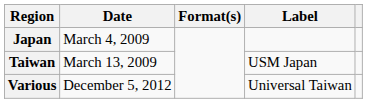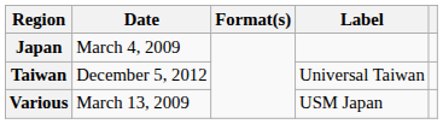Taiwan | Date: March 13, 2009 -> December 5, 2012
Taiwan | Label: USM Japan -> Universal Taiwan
Various | Date: December 5, 2012 -> March 13, 2009
Various | Label: Universal Taiwan -> USM Japan
